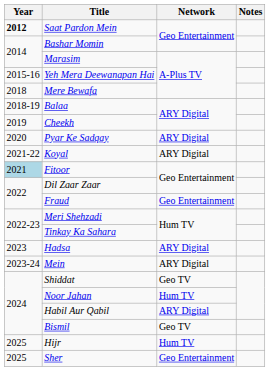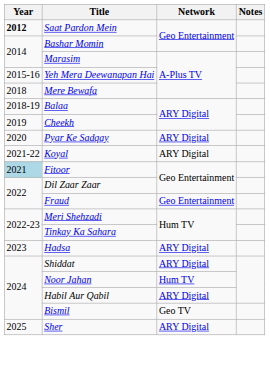- row: 2023-24 | Mein | ARY Digital
Shiddat | Network: Geo TV -> ARY Digital
- row: 2025 | Hijr | Hum TV
Sher | Network: Geo Entertainment -> ARY Digital
